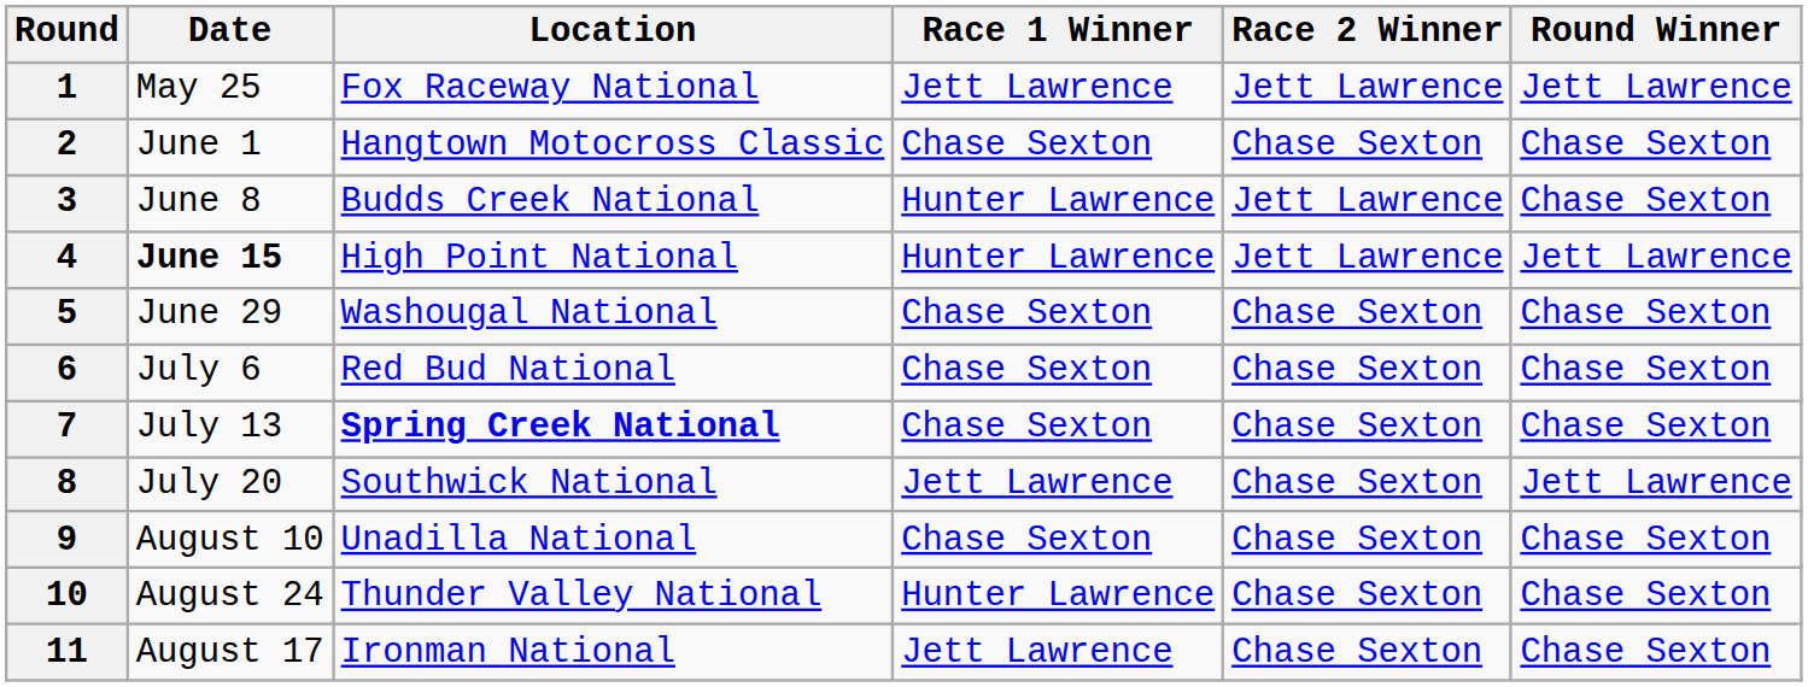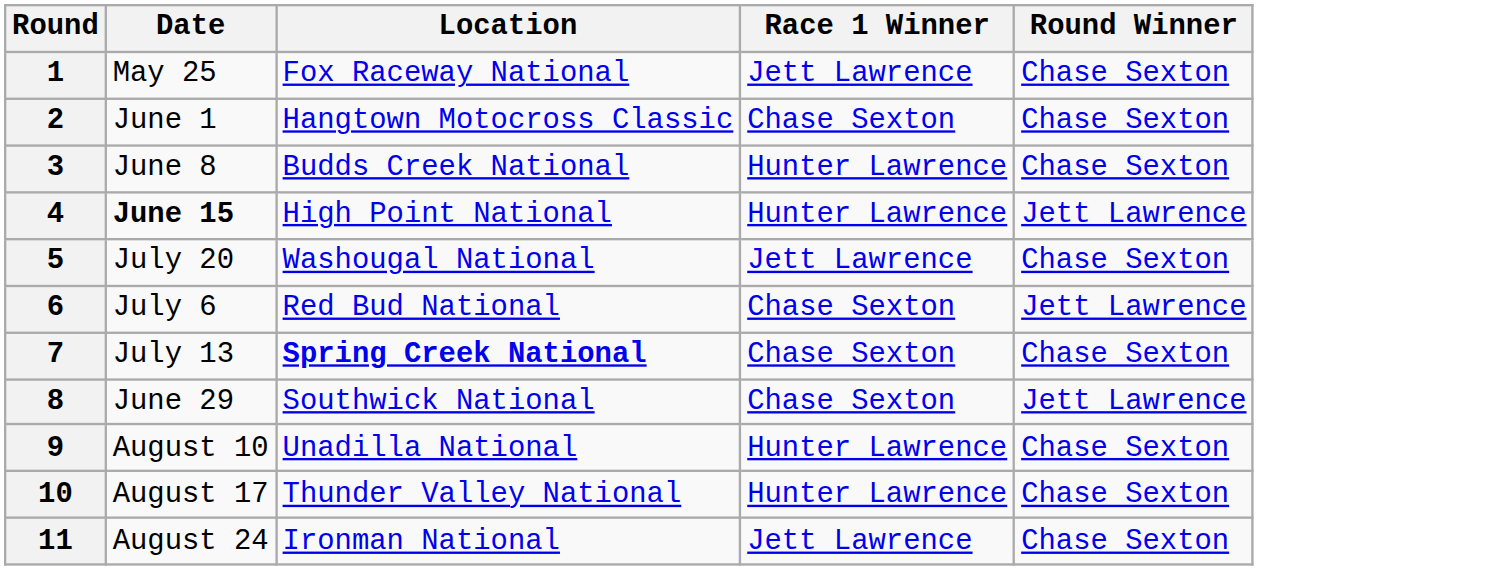- column: Race 2 Winner | Jett Lawrence | Chase Sexton | Jett Lawrence | Jett Lawrence | Chase Sexton | Chase Sexton | Chase Sexton | Chase Sexton | Chase Sexton | Chase Sexton | Chase Sexton
1 | Round Winner: Jett Lawrence -> Chase Sexton
5 | Date: June 29 -> July 20
5 | Race 1 Winner: Chase Sexton -> Jett Lawrence
6 | Round Winner: Chase Sexton -> Jett Lawrence
8 | Date: July 20 -> June 29
8 | Race 1 Winner: Jett Lawrence -> Chase Sexton
9 | Race 1 Winner: Chase Sexton -> Hunter Lawrence
10 | Date: August 24 -> August 17
11 | Date: August 17 -> August 24
